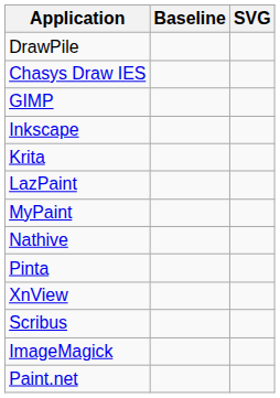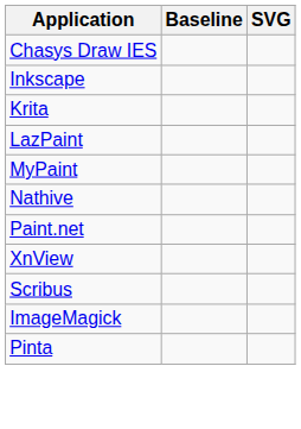- row: DrawPile
- row: GIMP
rows swapped: Pinta <-> Paint.net
